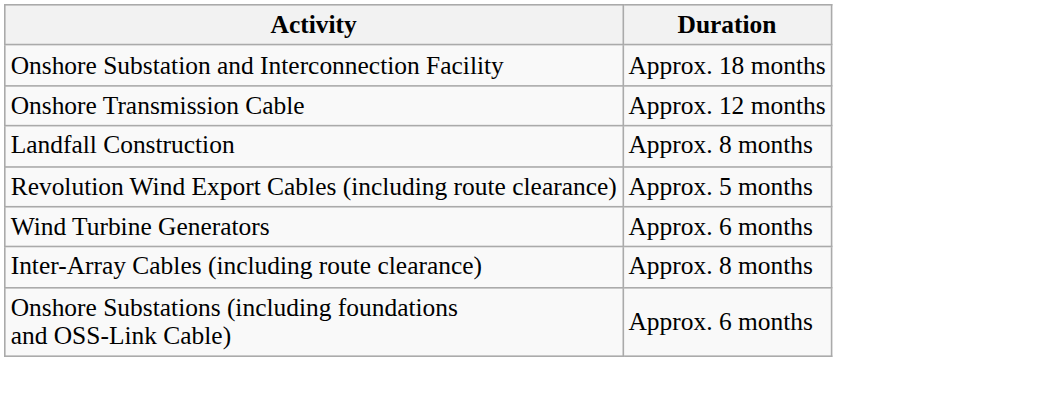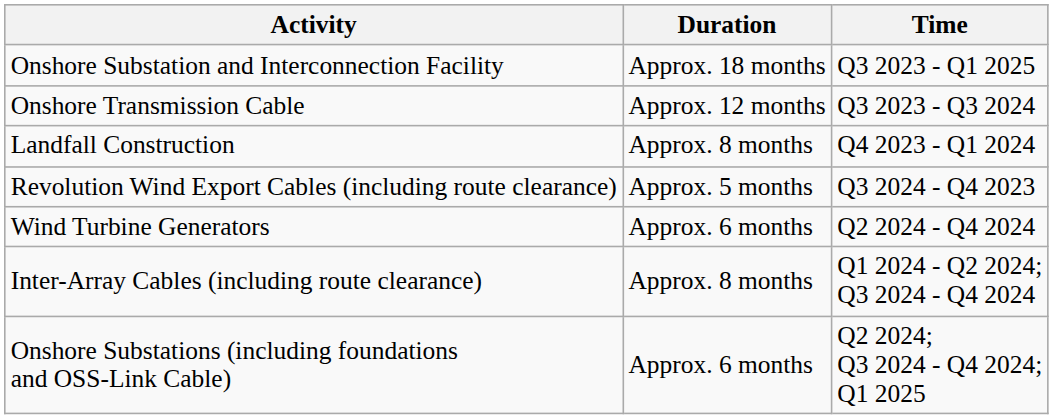+ column: Time | Q3 2023 - Q1 2025 | Q3 2023 - Q3 2024 | Q4 2023 - Q1 2024 | Q3 2024 - Q4 2023 | Q2 2024 - Q4 2024 | Q1 2024 - Q2 2024; Q3 2024 - Q4 2024 | Q2 2024; Q3 2024 - Q4 2024; Q1 2025
